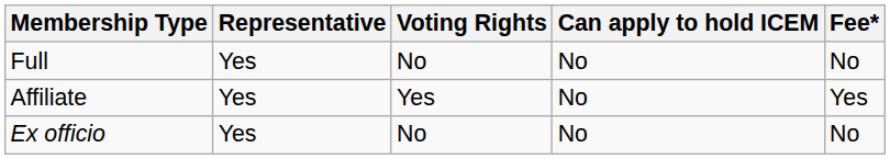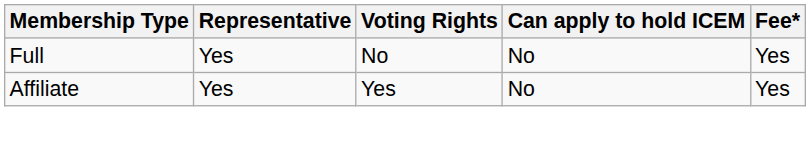Full | Fee*: No -> Yes
- row: Ex officio | Yes | No | No | No
